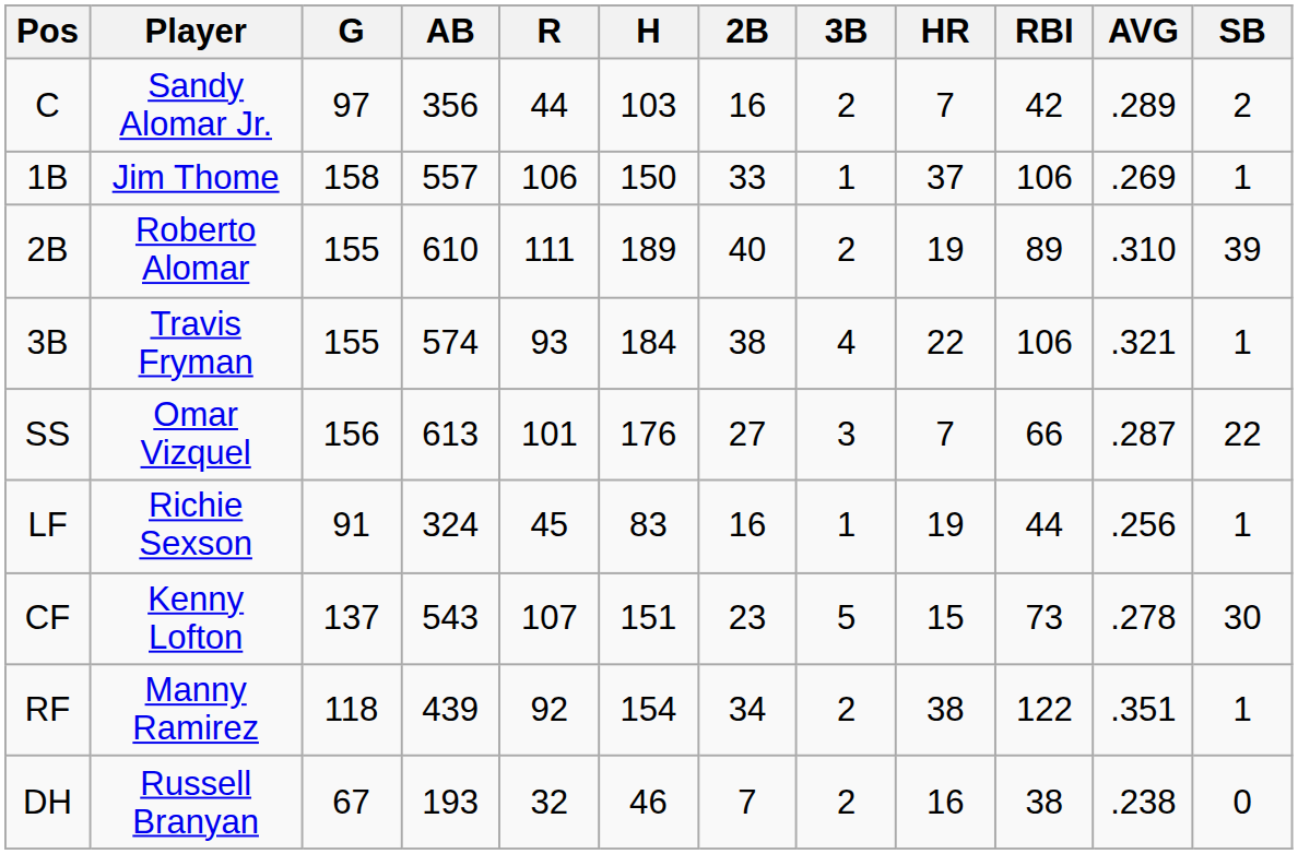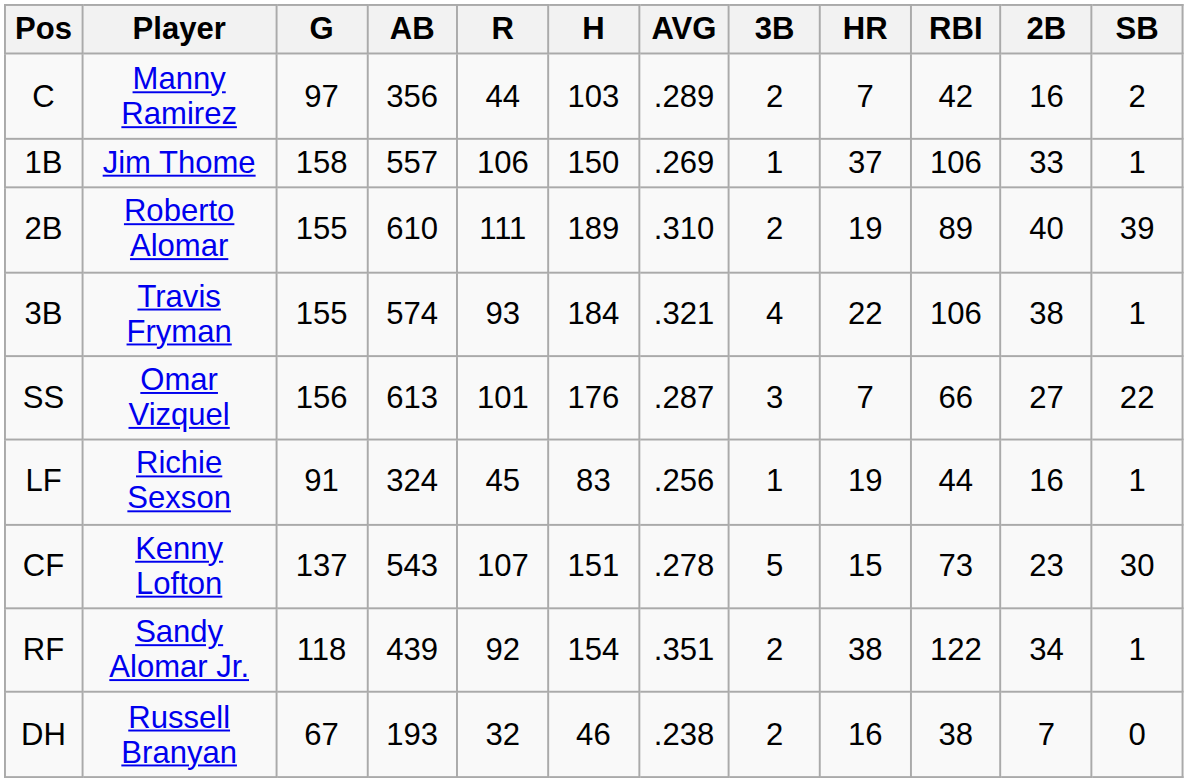columns swapped: 2B <-> AVG
C | Player: Sandy Alomar Jr. -> Manny Ramirez
RF | Player: Manny Ramirez -> Sandy Alomar Jr.
